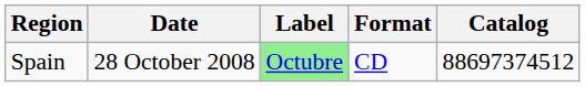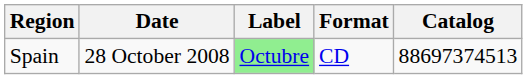Spain | Catalog: 88697374512 -> 88697374513
